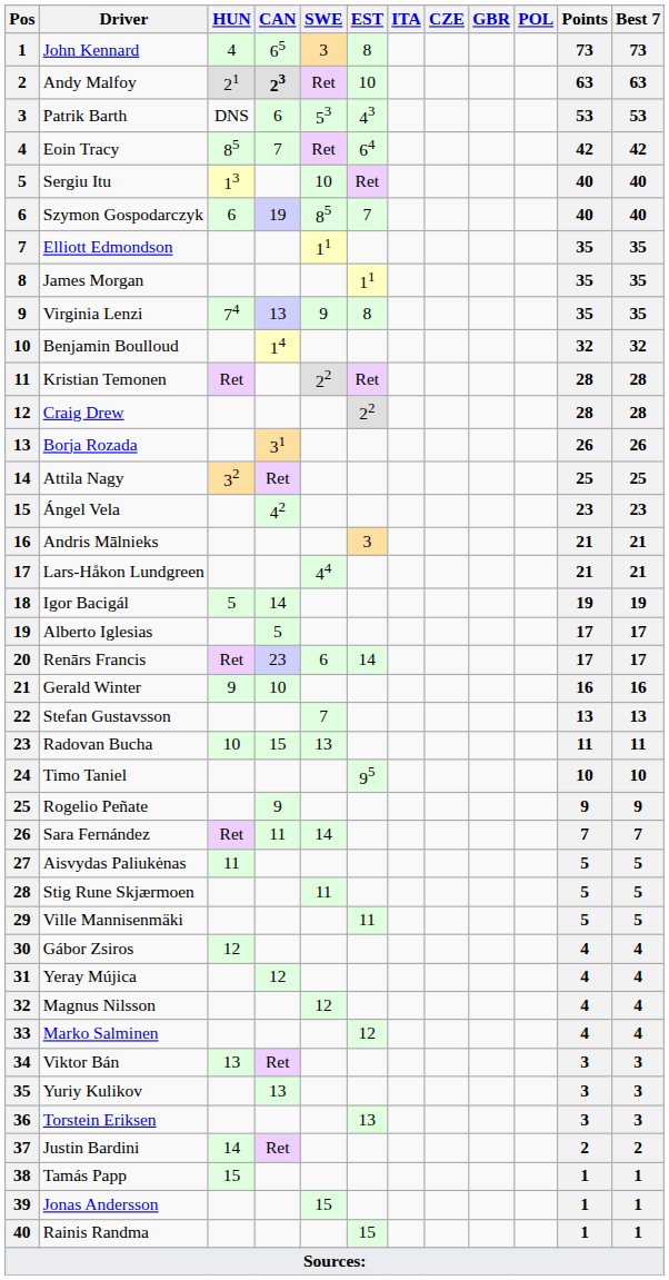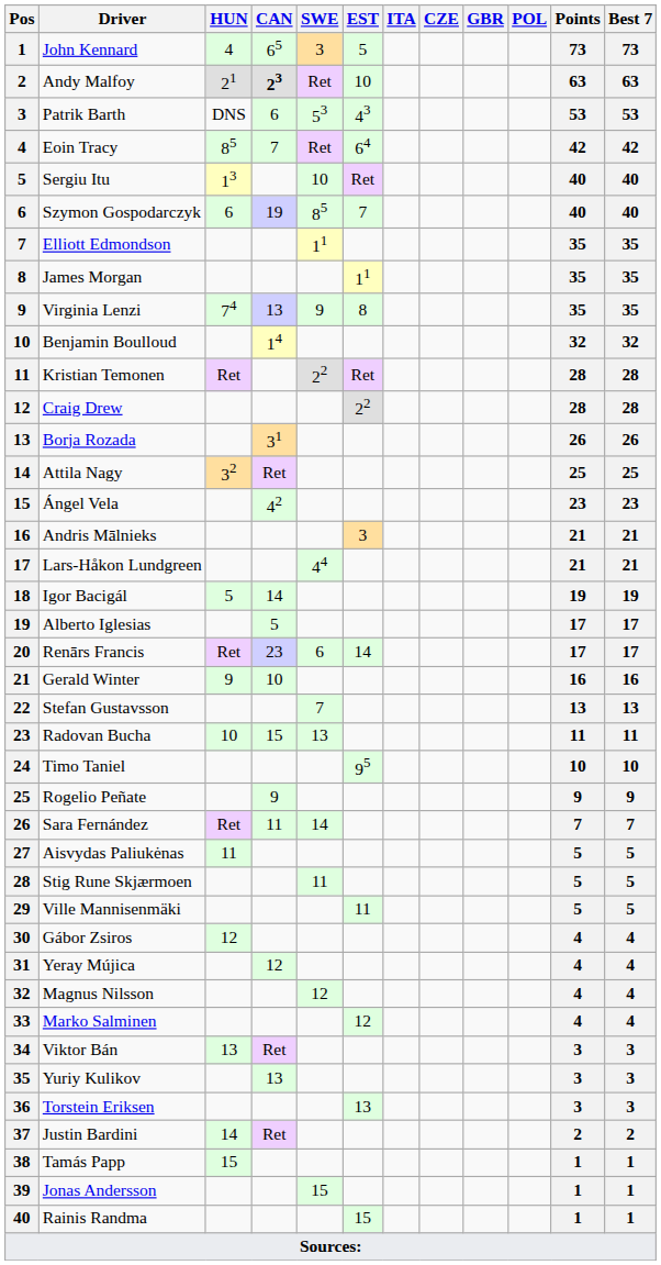John Kennard | EST: 8 -> 5
